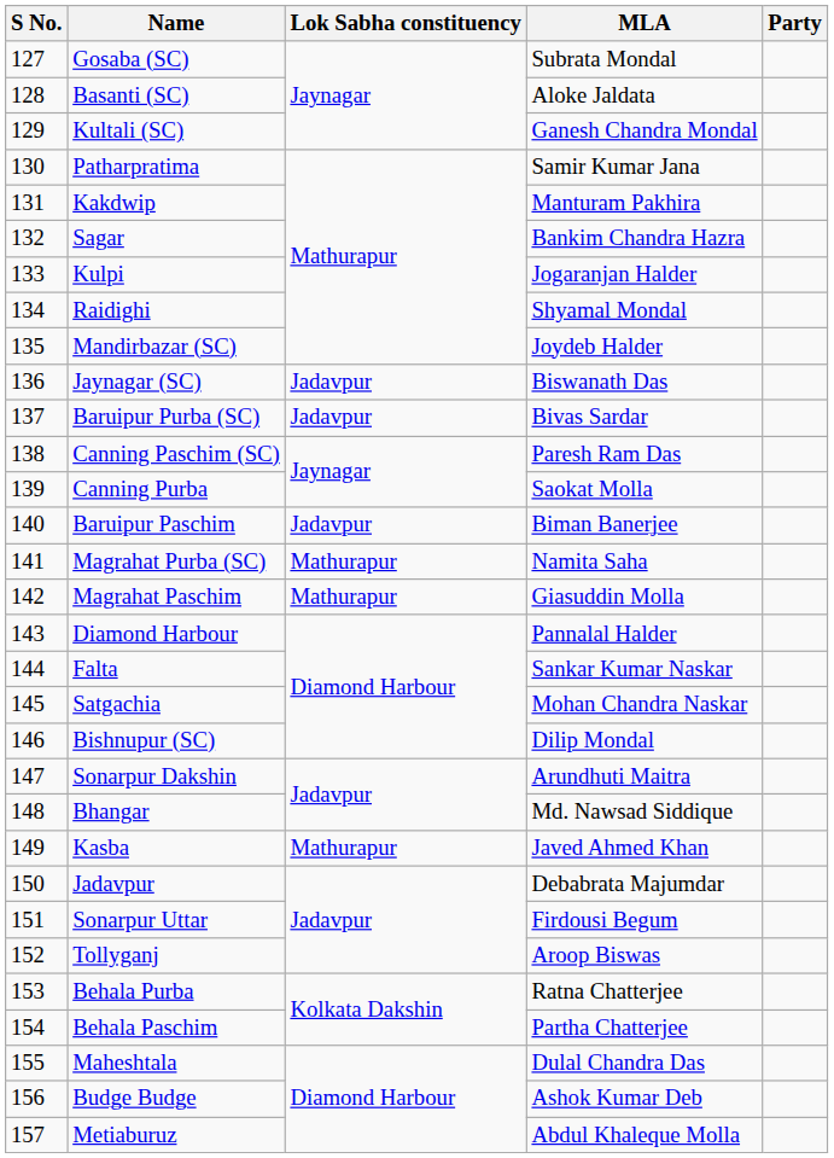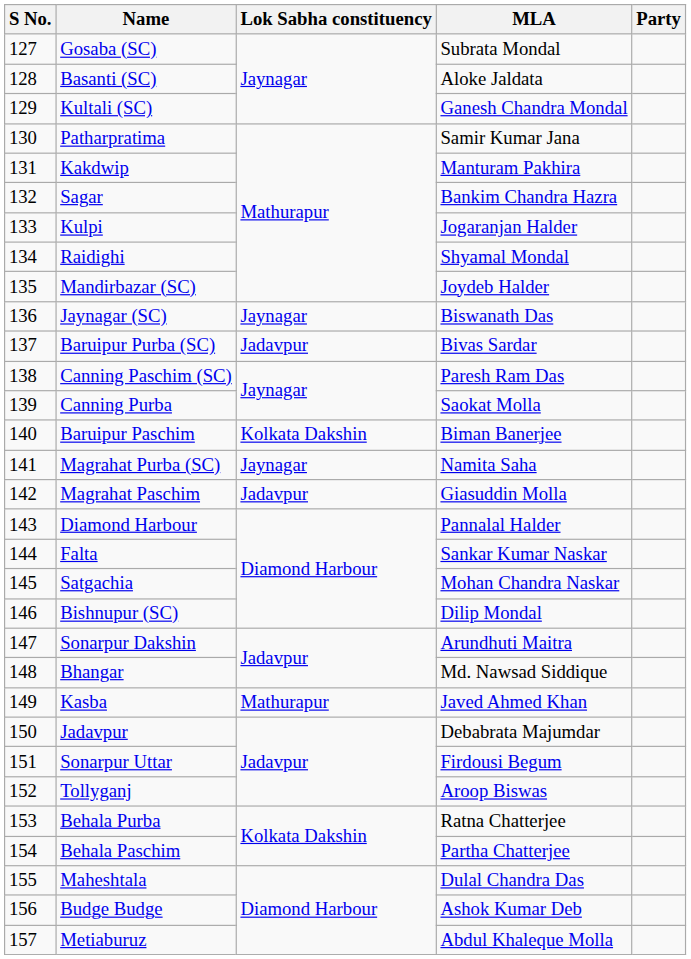Jaynagar (SC) | Lok Sabha constituency: Jadavpur -> Jaynagar
Baruipur Paschim | Lok Sabha constituency: Jadavpur -> Kolkata Dakshin
Magrahat Purba (SC) | Lok Sabha constituency: Mathurapur -> Jaynagar
Magrahat Paschim | Lok Sabha constituency: Mathurapur -> Jadavpur
